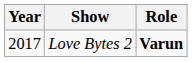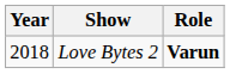Love Bytes 2 | Year: 2017 -> 2018
